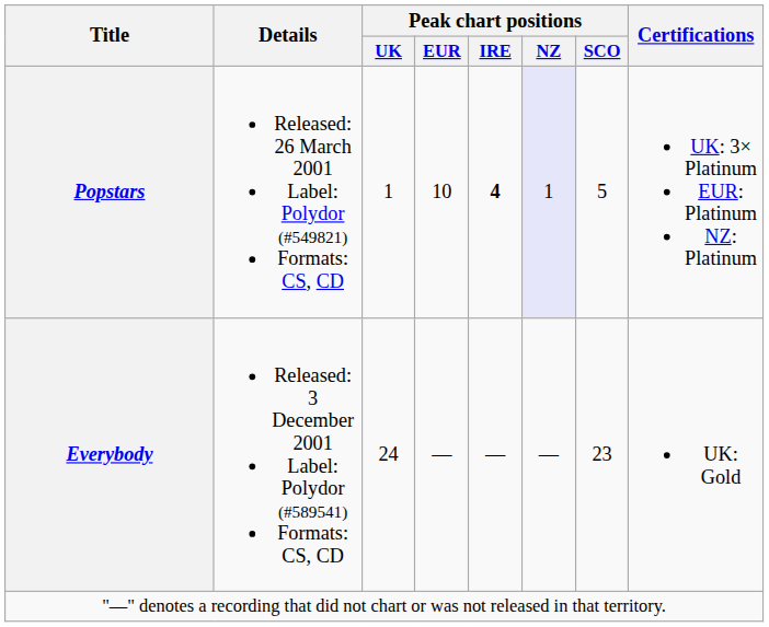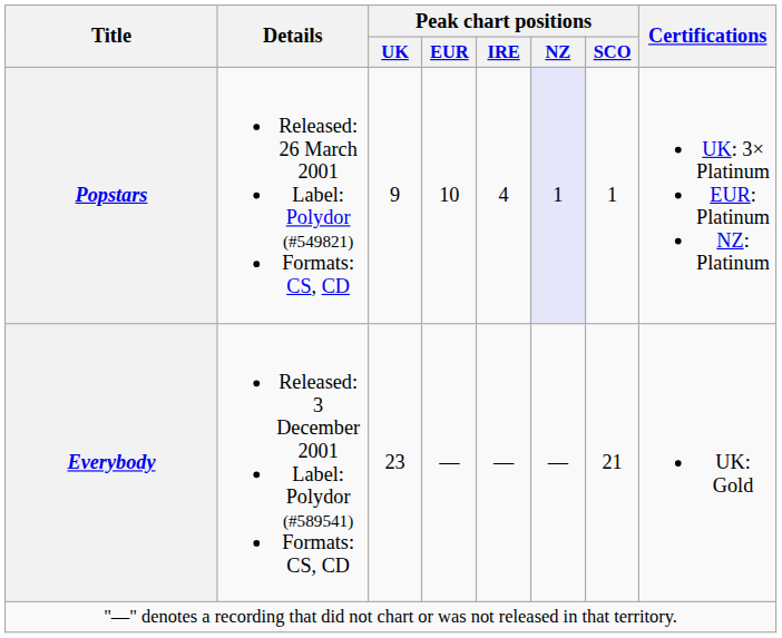Popstars | Peak chart positions / UK: 1 -> 9
Popstars | Peak chart positions / IRE: bold -> normal
Popstars | Peak chart positions / SCO: 5 -> 1
Everybody | Peak chart positions / UK: 24 -> 23
Everybody | Peak chart positions / SCO: 23 -> 21
